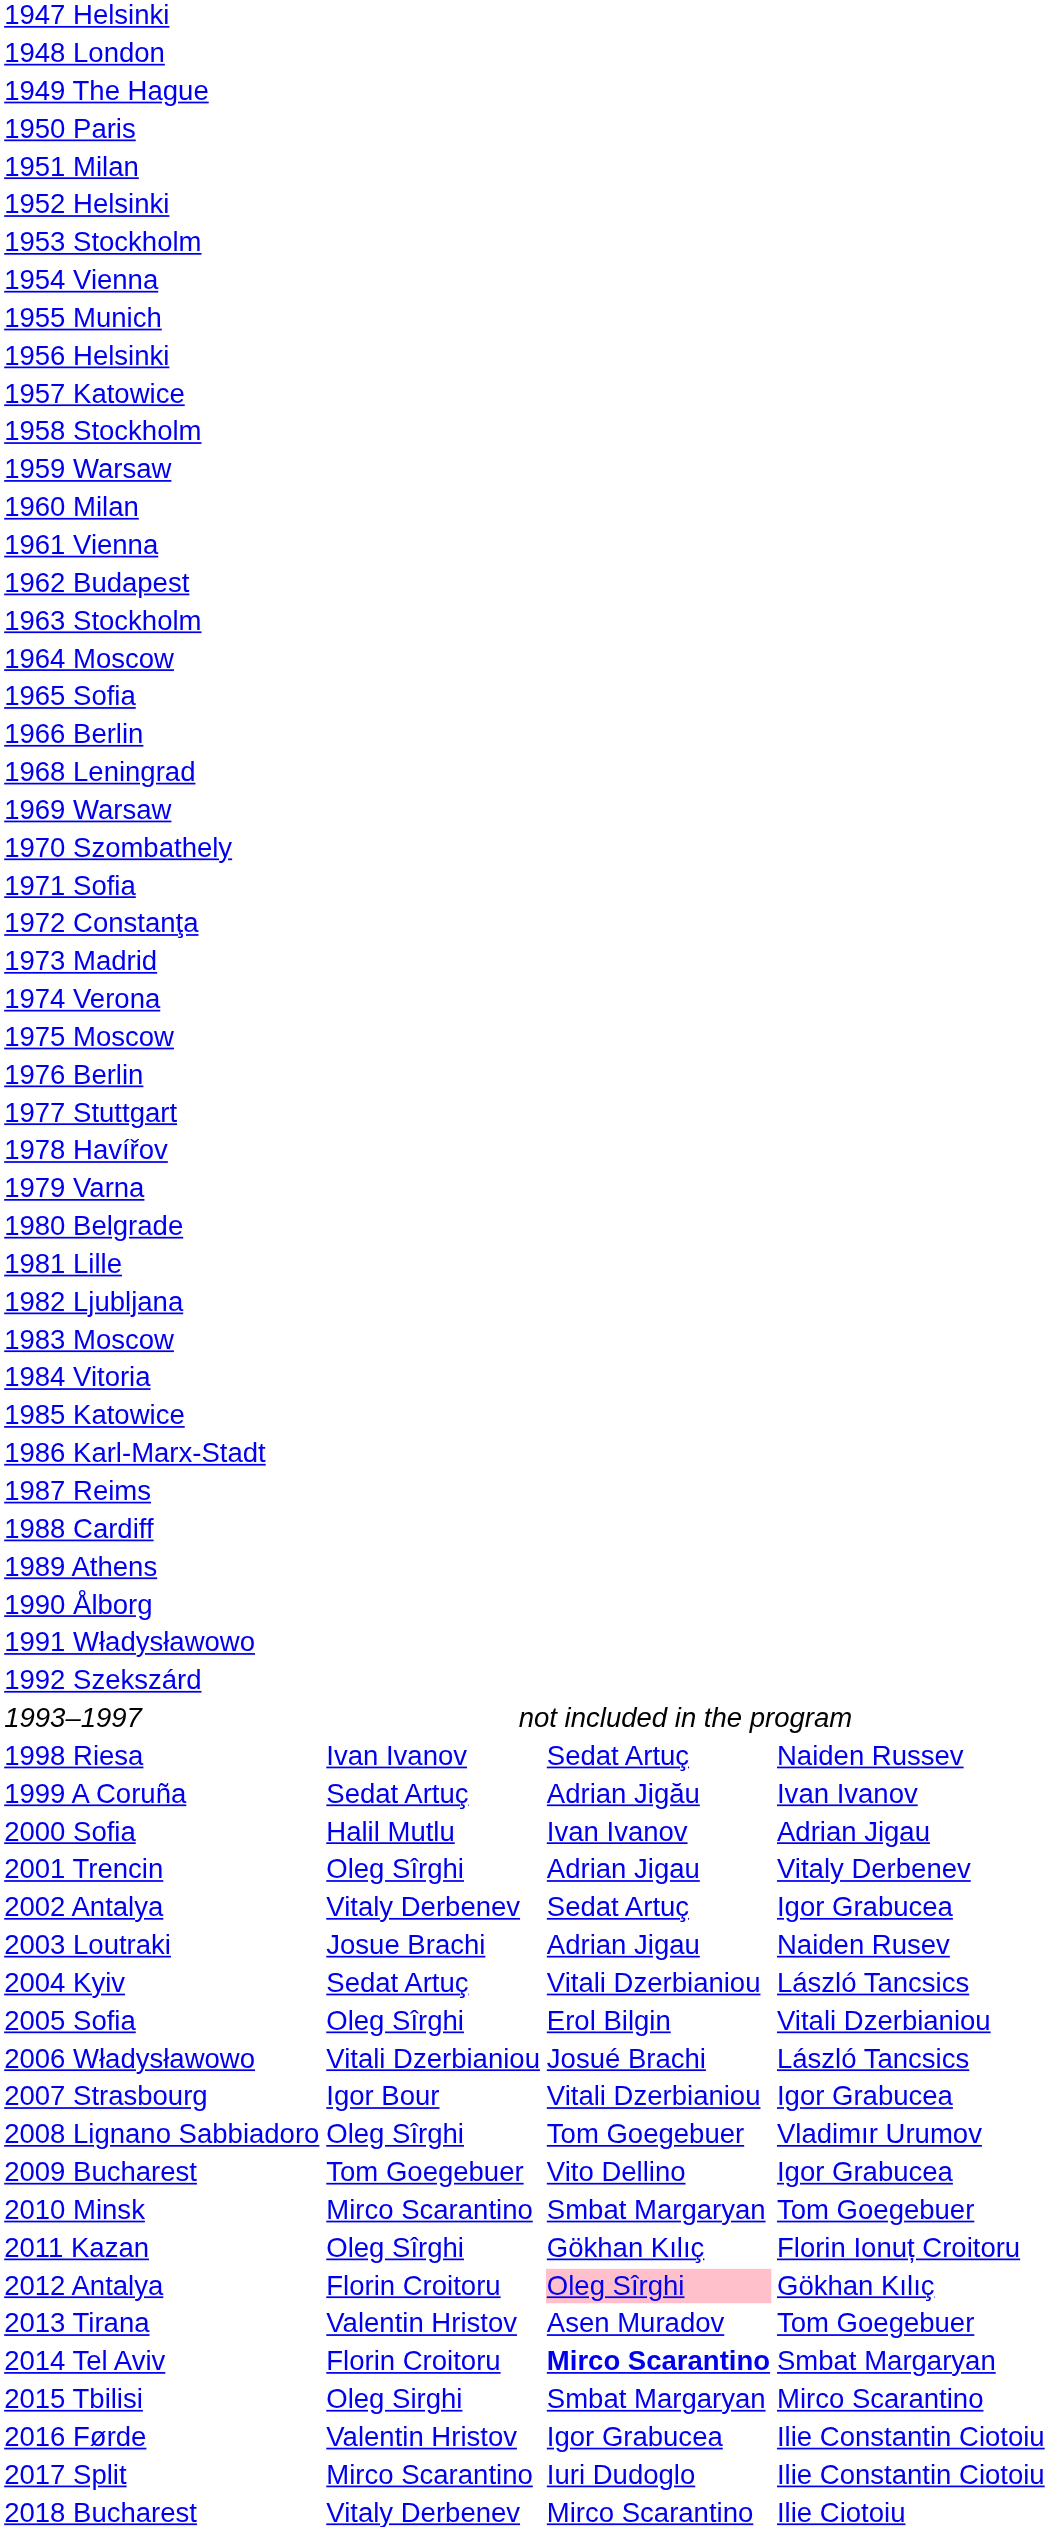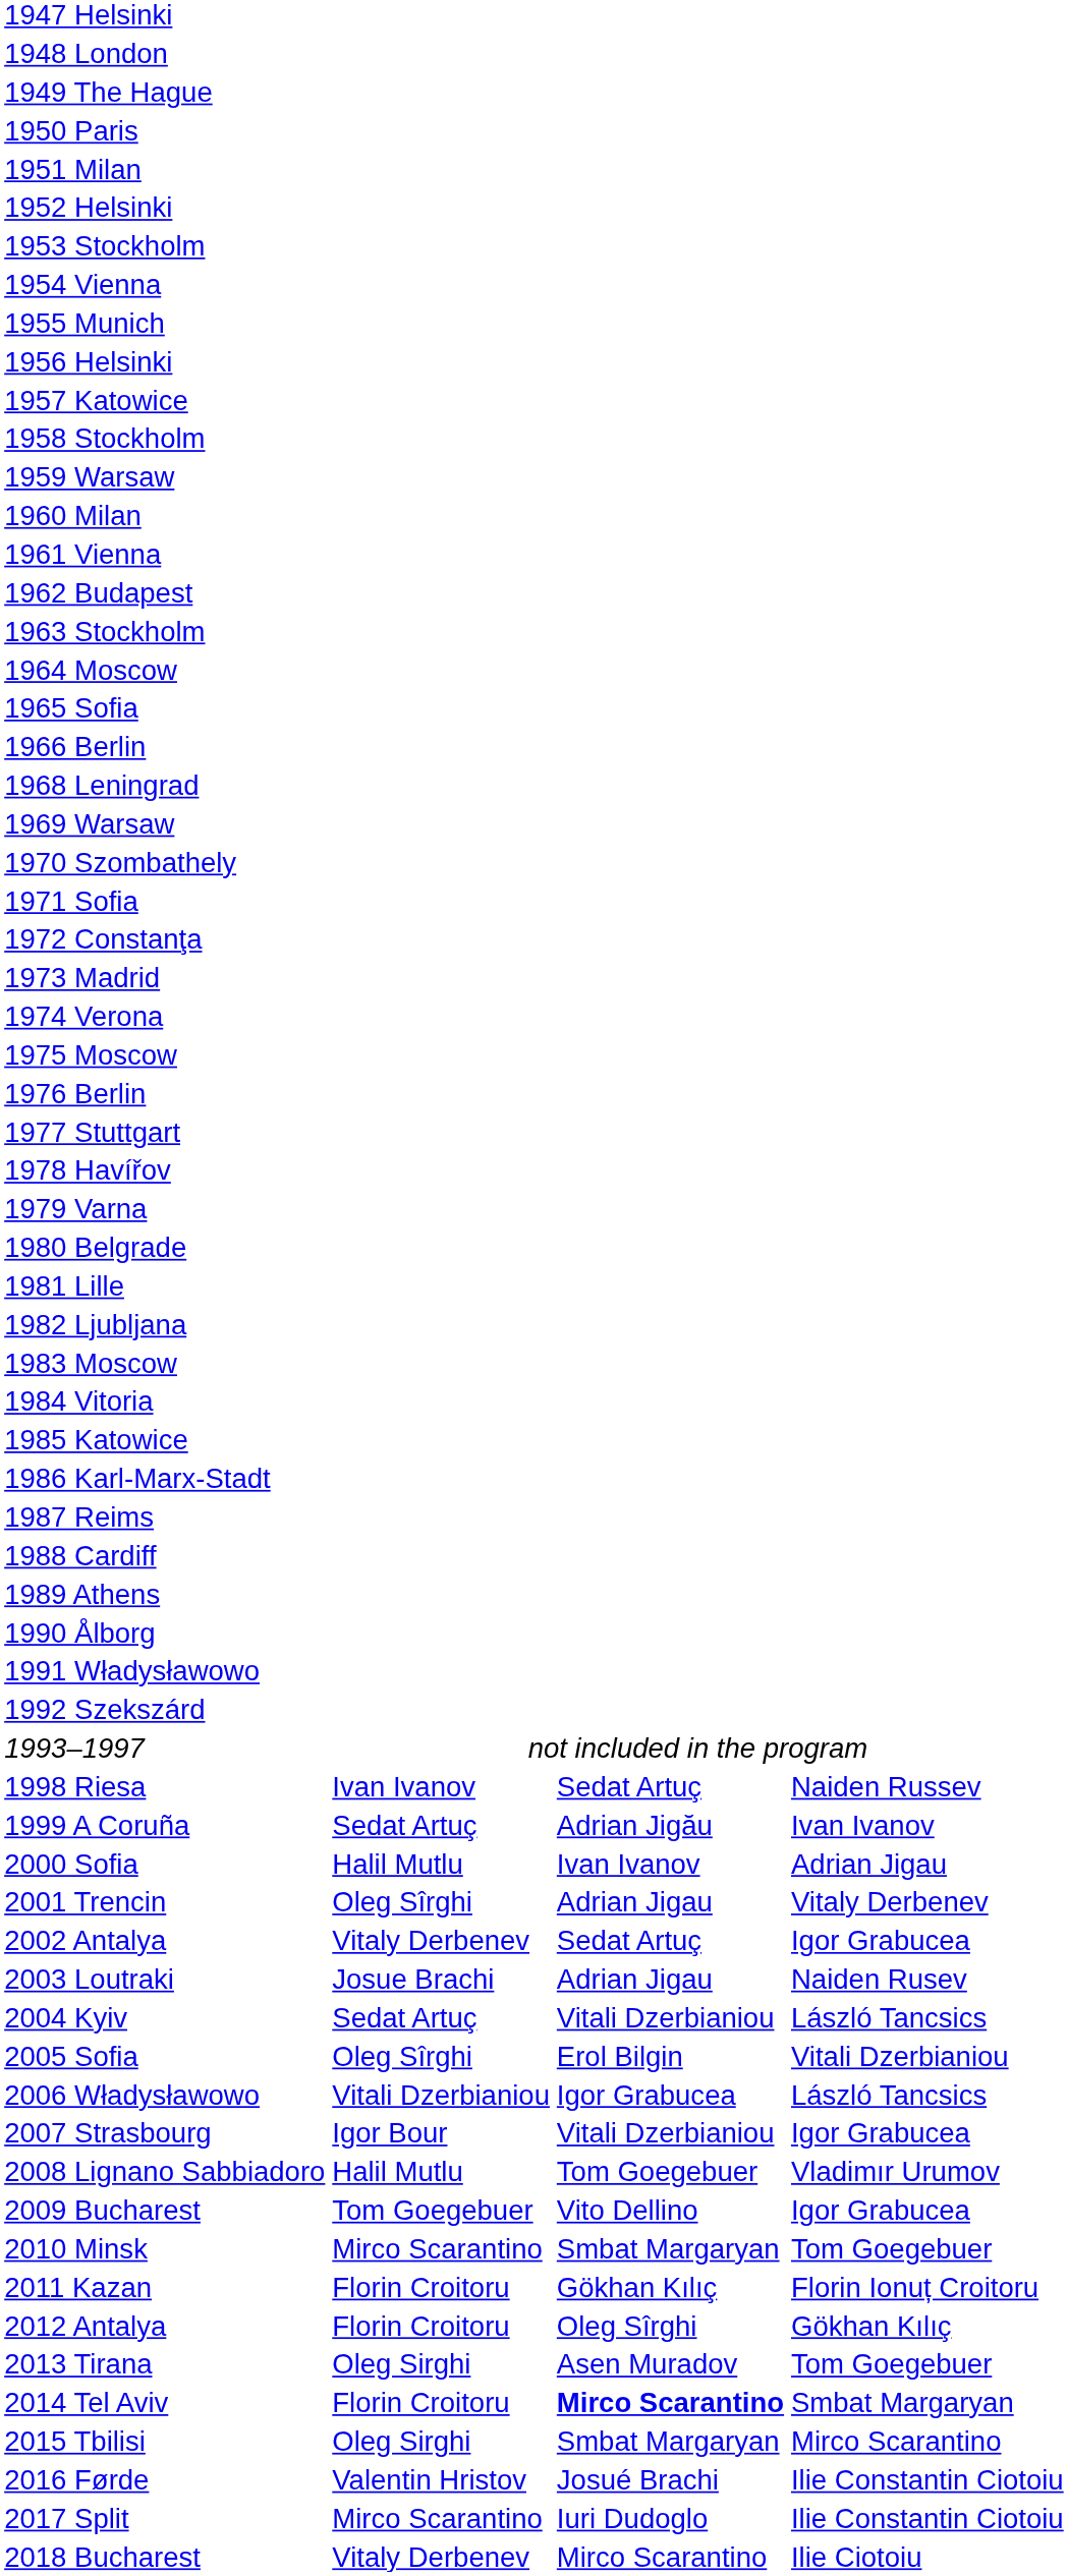2006 Władysławowo | column 3: Josué Brachi -> Igor Grabucea
2008 Lignano Sabbiadoro | column 2: Oleg Sîrghi -> Halil Mutlu
2011 Kazan | column 2: Oleg Sîrghi -> Florin Croitoru
2012 Antalya | column 3: pink background -> no background
2013 Tirana | column 2: Valentin Hristov -> Oleg Sirghi
2016 Førde | column 3: Igor Grabucea -> Josué Brachi
